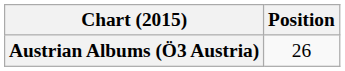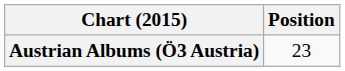Austrian Albums (Ö3 Austria) | Position: 26 -> 23
